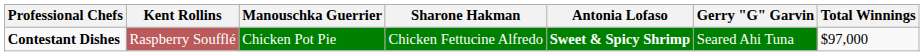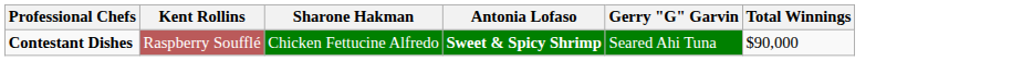- column: Manouschka Guerrier | Chicken Pot Pie
Contestant Dishes | Total Winnings: $97,000 -> $90,000
